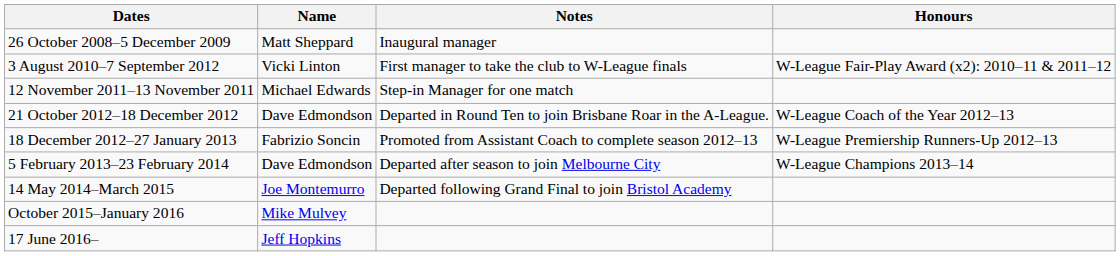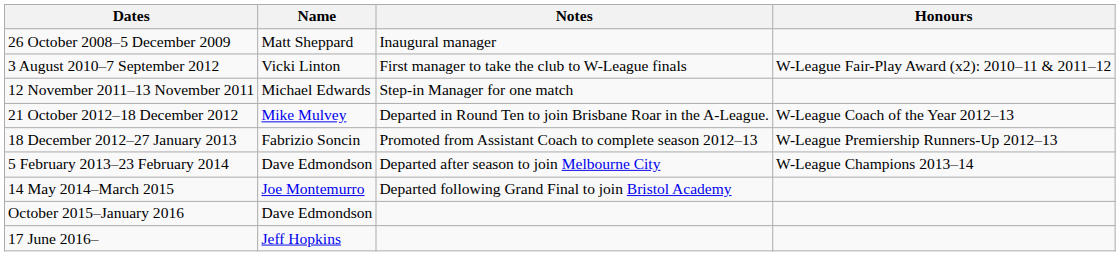21 October 2012–18 December 2012 | Name: Dave Edmondson -> Mike Mulvey
October 2015–January 2016 | Name: Mike Mulvey -> Dave Edmondson
